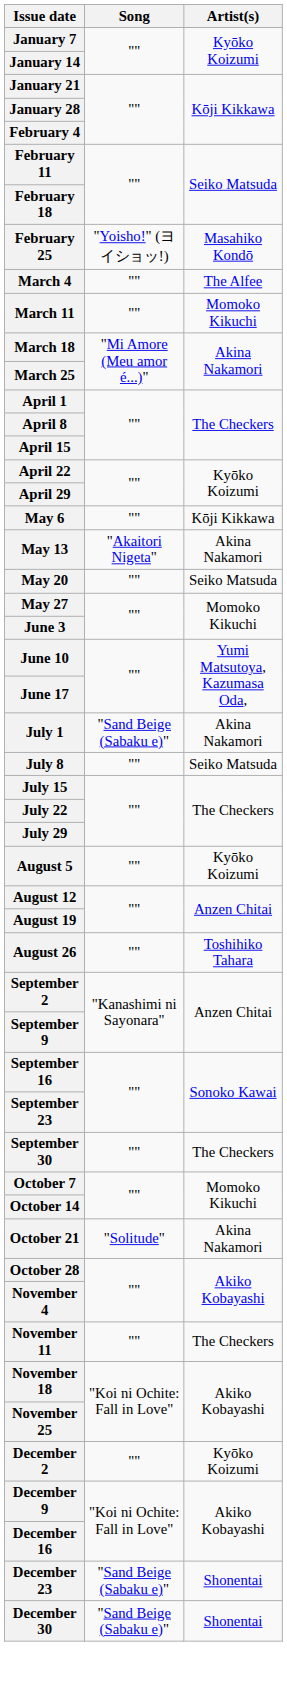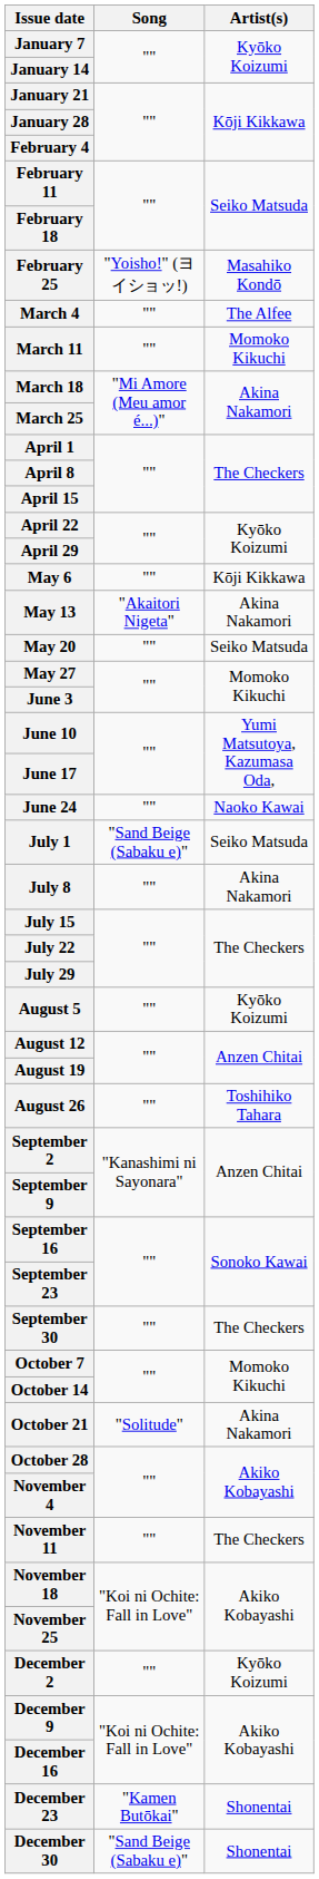+ row: June 24 | "" | Naoko Kawai
July 1 | Artist(s): Akina Nakamori -> Seiko Matsuda
July 8 | Artist(s): Seiko Matsuda -> Akina Nakamori
December 23 | Song: "Sand Beige (Sabaku e)" -> "Kamen Butōkai"
